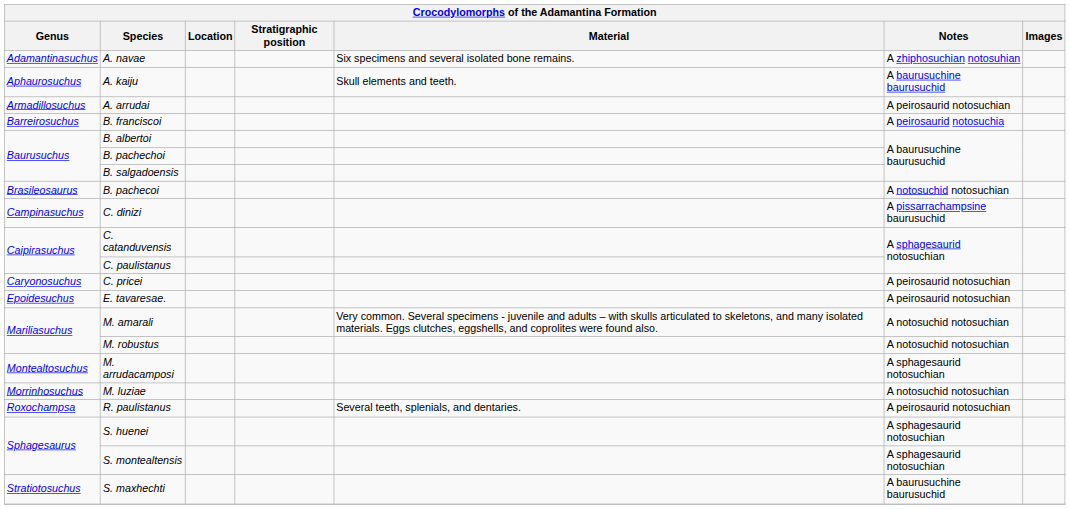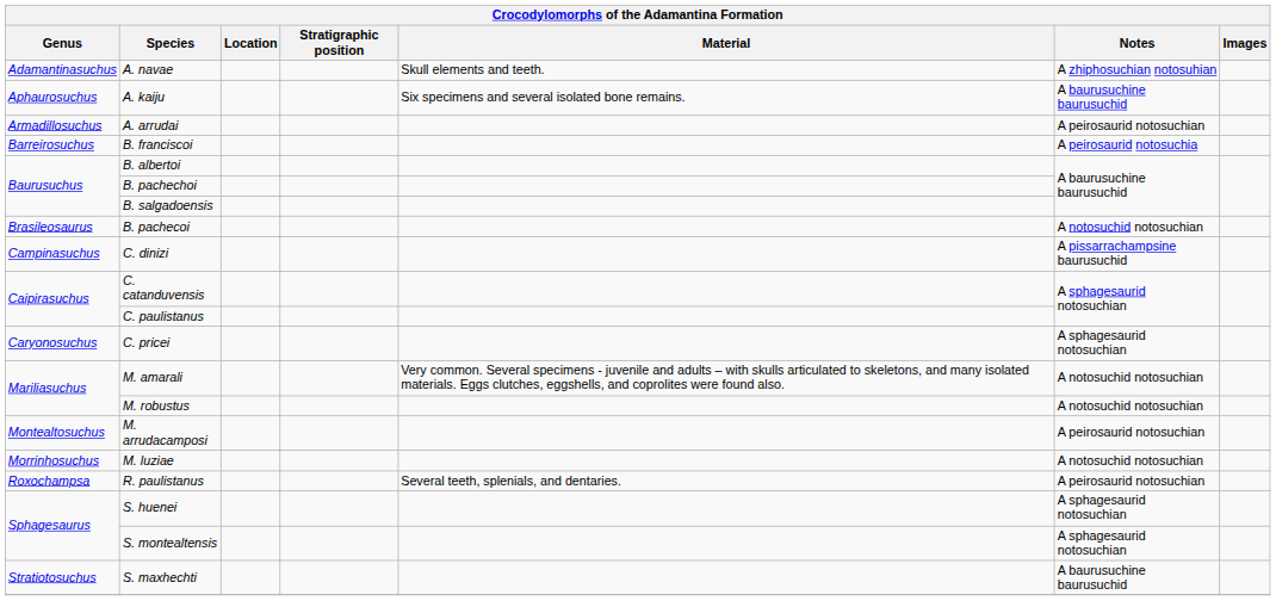A. navae | Material: Six specimens and several isolated bone remains. -> Skull elements and teeth.
A. kaiju | Material: Skull elements and teeth. -> Six specimens and several isolated bone remains.
C. pricei | Notes: A peirosaurid notosuchian -> A sphagesaurid notosuchian
- row: Epoidesuchus | E. tavaresae. | A peirosaurid notosuchian
M. arrudacamposi | Notes: A sphagesaurid notosuchian -> A peirosaurid notosuchian
